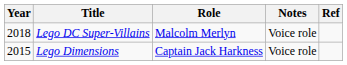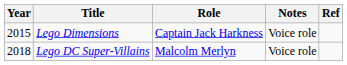rows swapped: Lego Dimensions <-> Lego DC Super-Villains
